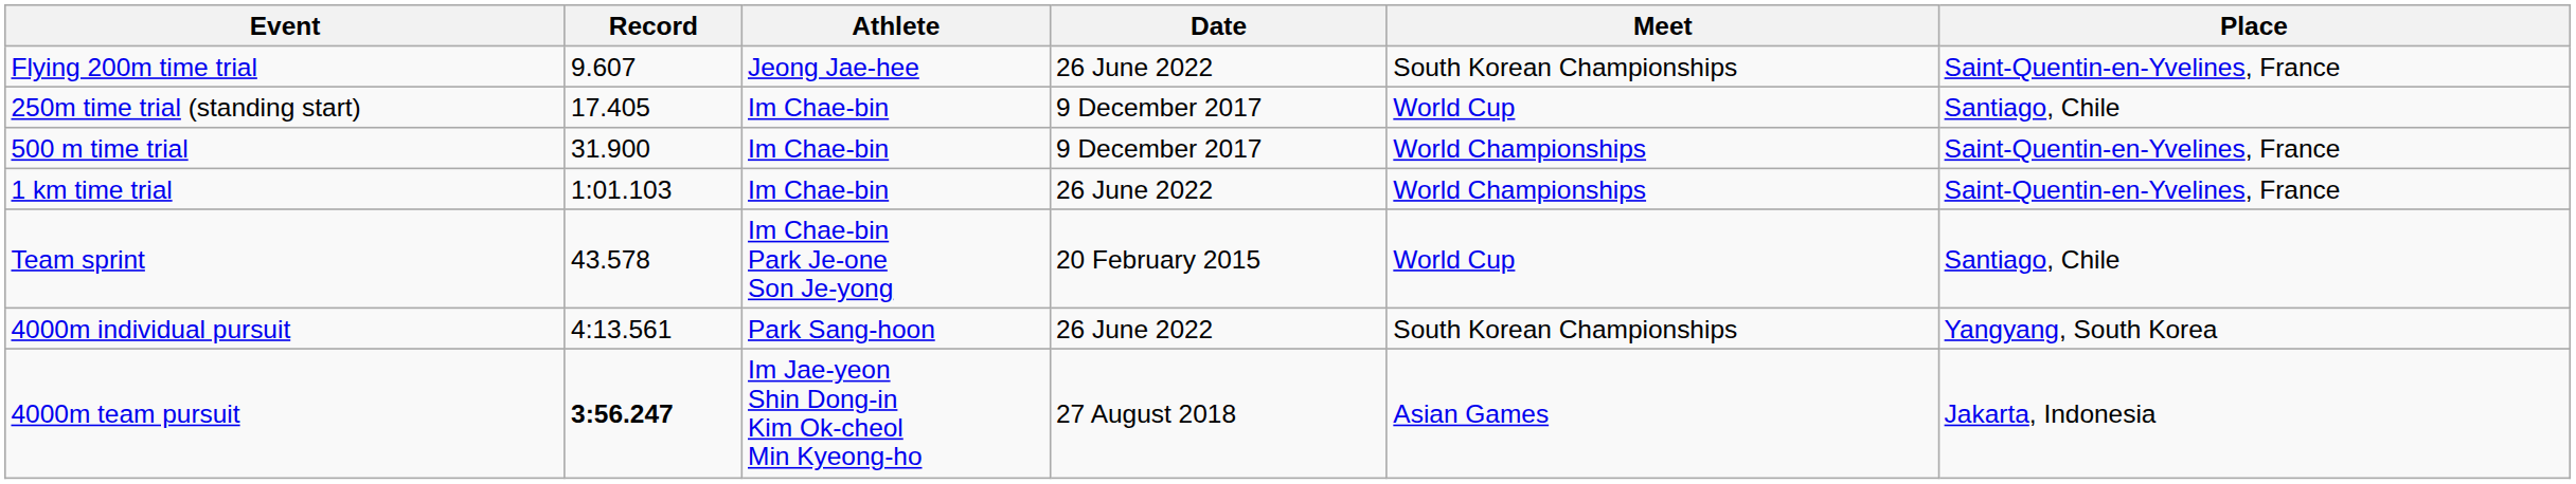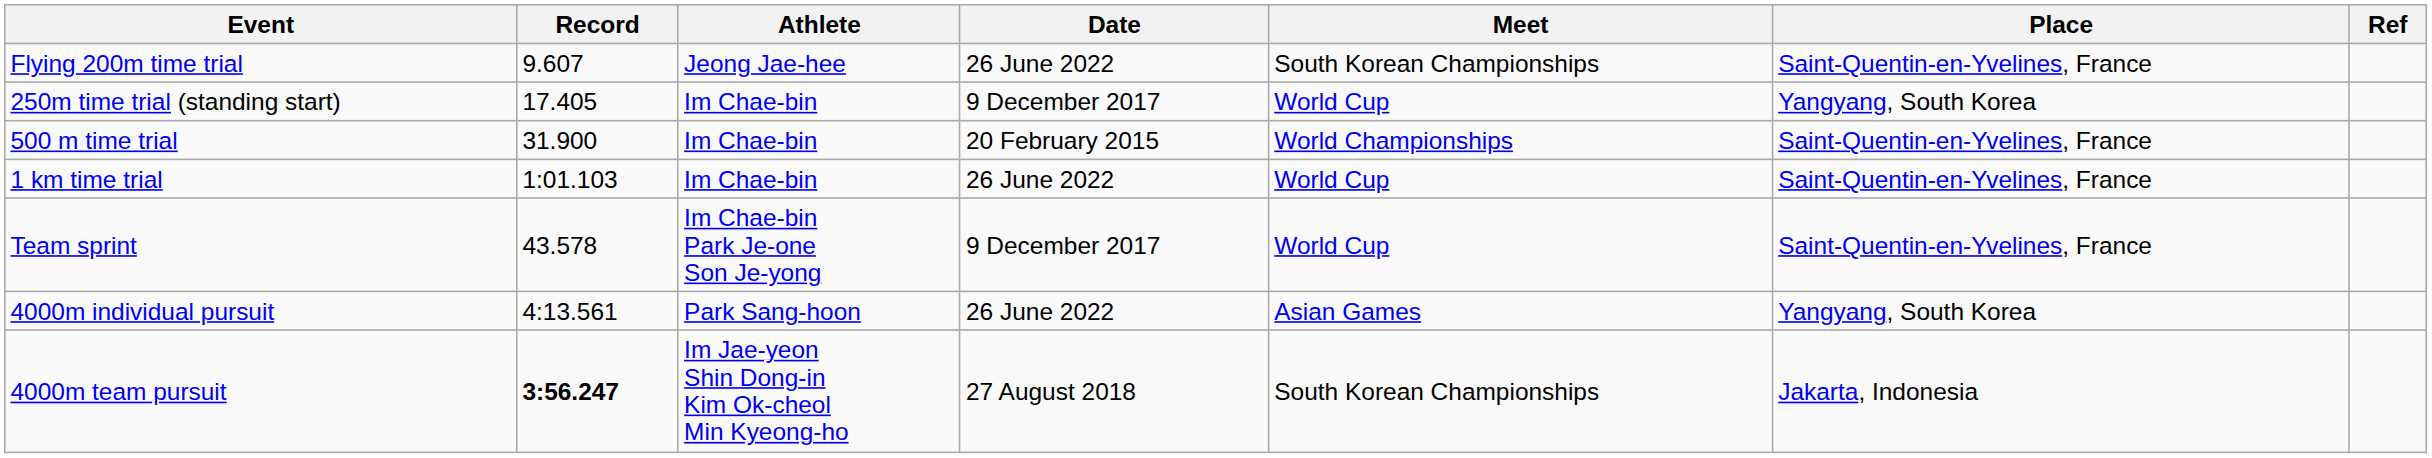+ column: Ref
250m time trial (standing start) | Place: Santiago, Chile -> Yangyang, South Korea
500 m time trial | Date: 9 December 2017 -> 20 February 2015
1 km time trial | Meet: World Championships -> World Cup
Team sprint | Date: 20 February 2015 -> 9 December 2017
Team sprint | Place: Santiago, Chile -> Saint-Quentin-en-Yvelines, France
4000m individual pursuit | Meet: South Korean Championships -> Asian Games
4000m team pursuit | Meet: Asian Games -> South Korean Championships
